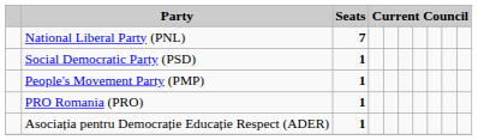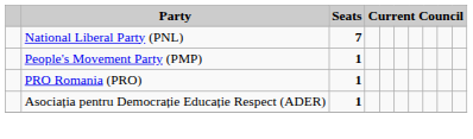- row: Social Democratic Party (PSD) | 1
